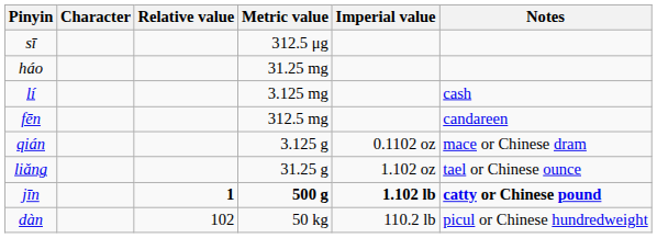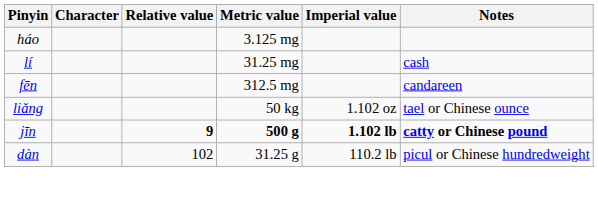- row: sī | 312.5 μg
háo | Metric value: 31.25 mg -> 3.125 mg
lí | Metric value: 3.125 mg -> 31.25 mg
- row: qián | 3.125 g | 0.1102 oz | mace or Chinese dram
liǎng | Metric value: 31.25 g -> 50 kg
jīn | Relative value: 1 -> 9
dàn | Metric value: 50 kg -> 31.25 g
